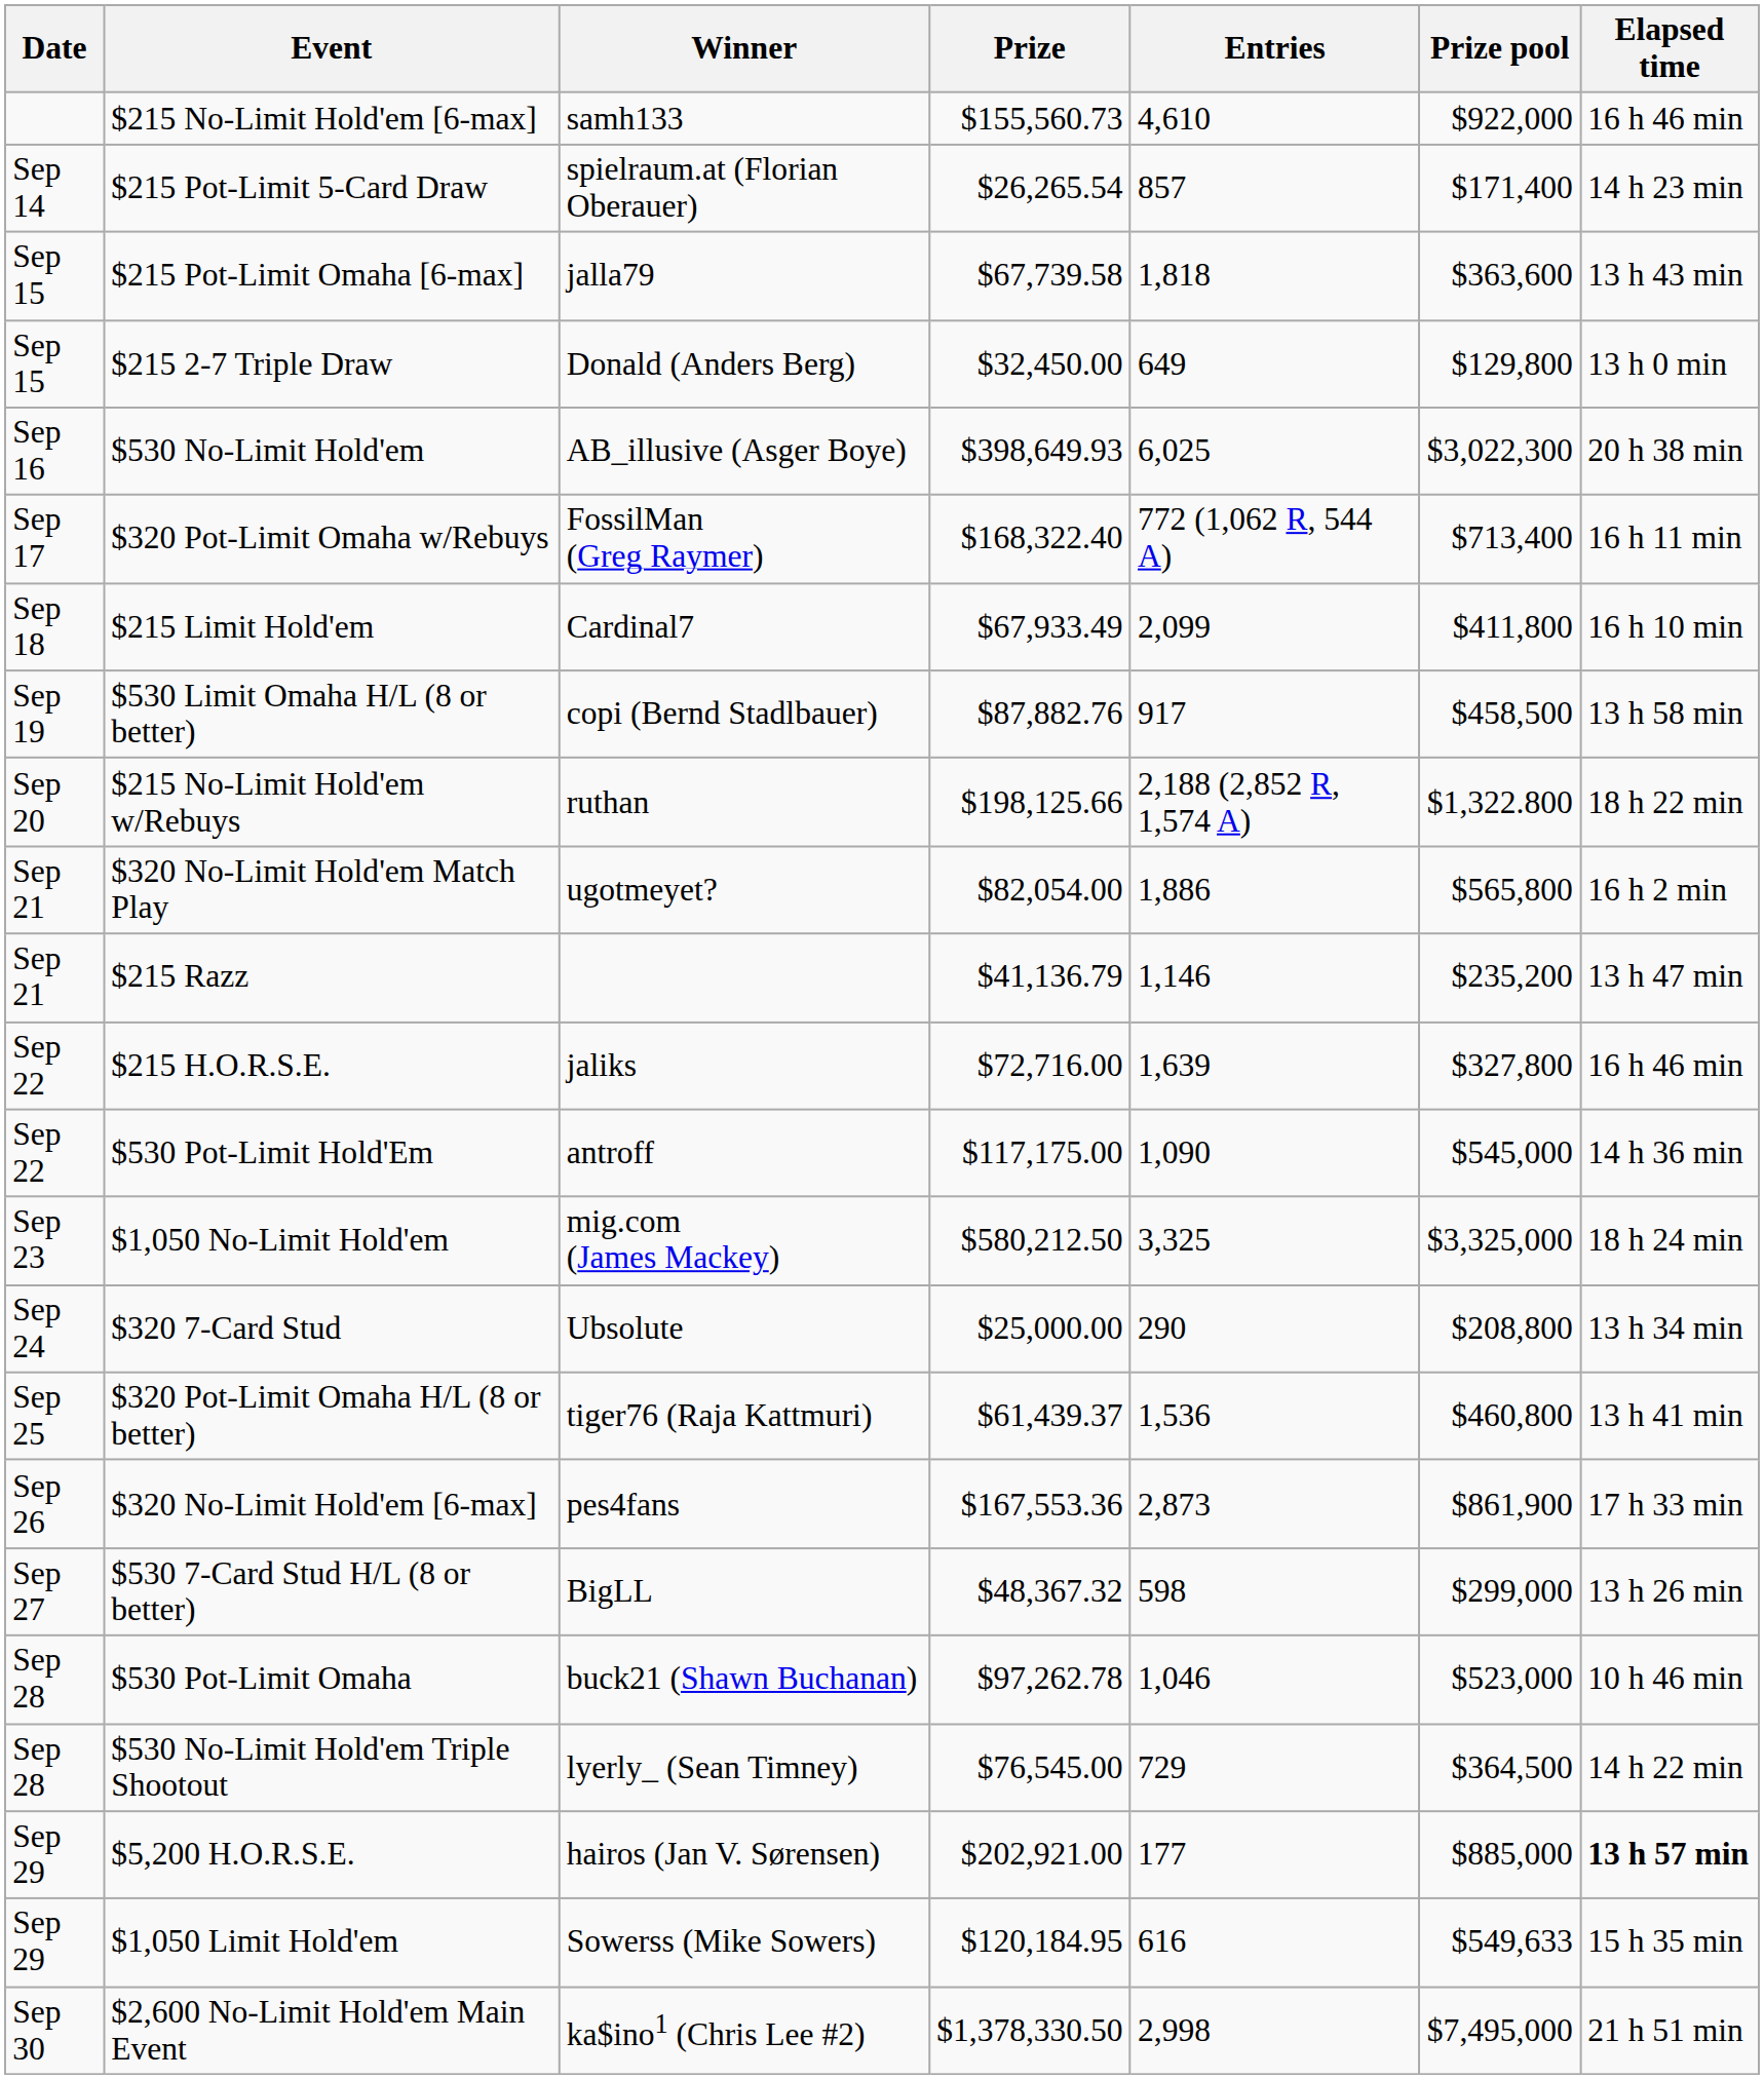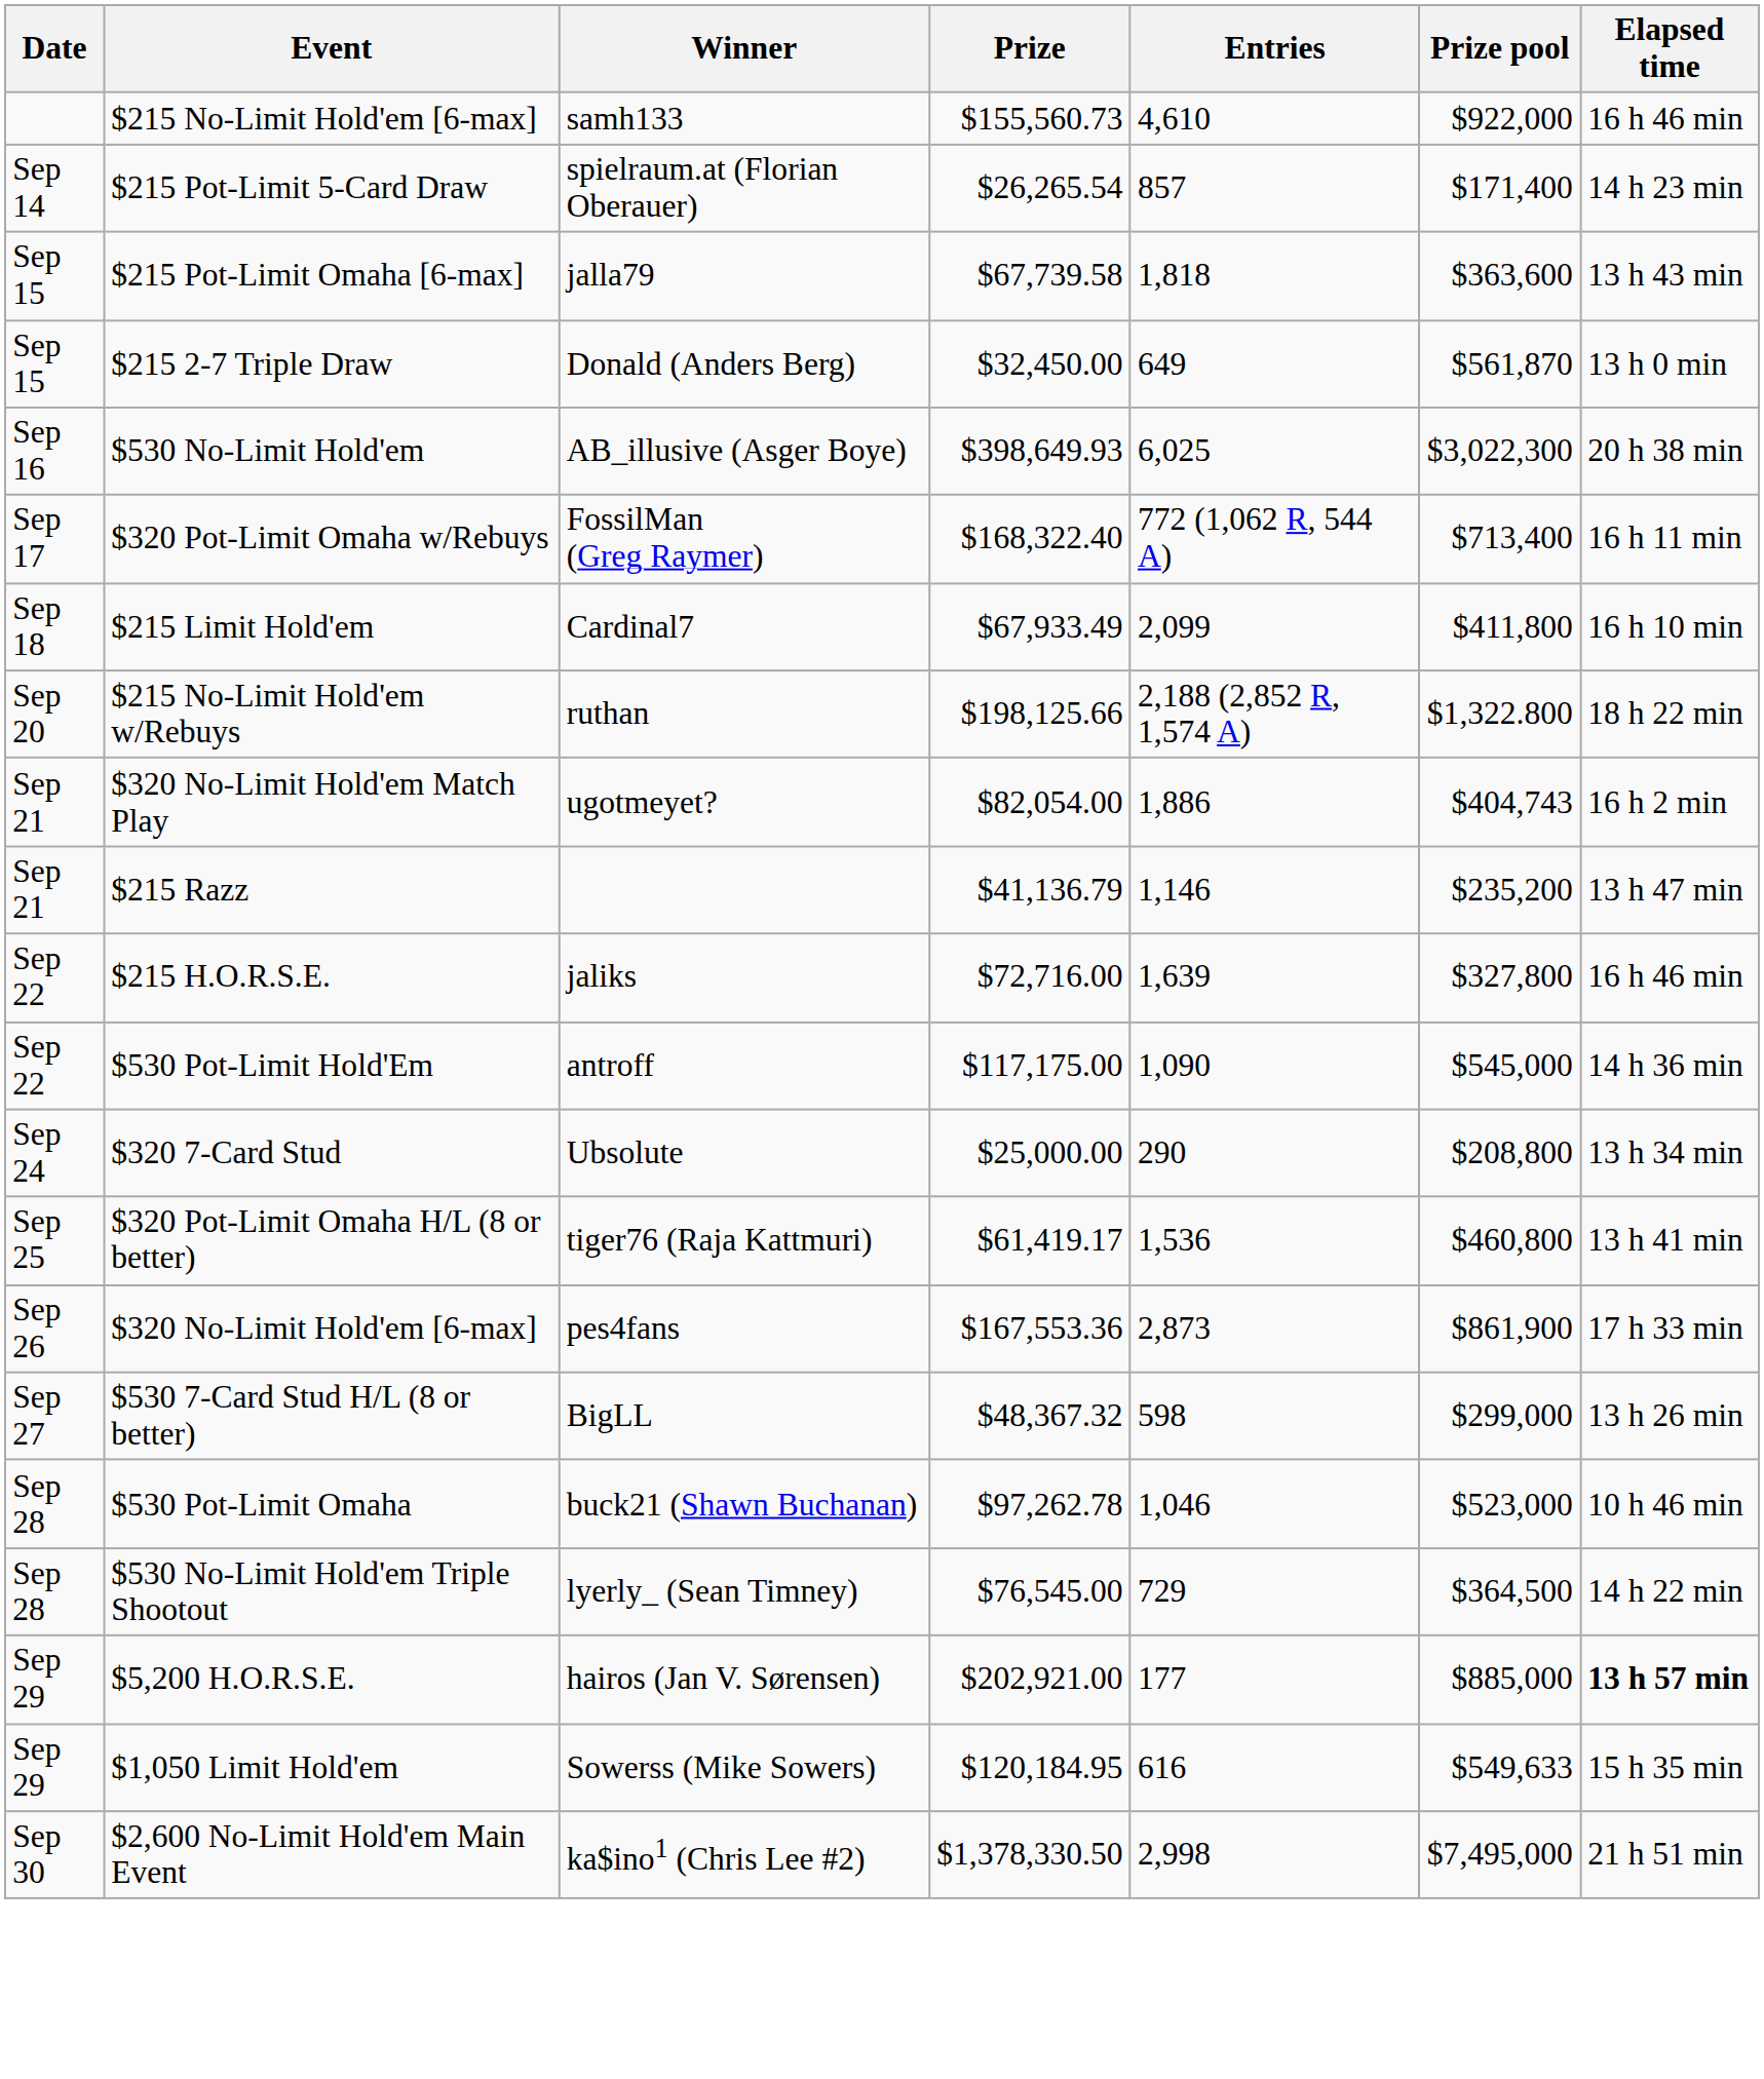$215 2-7 Triple Draw | Prize pool: $129,800 -> $561,870
- row: Sep 19 | $530 Limit Omaha H/L (8 or better) | copi (Bernd Stadlbauer) | $87,882.76 | 917 | $458,500 | 13 h 58 min
$320 No-Limit Hold'em Match Play | Prize pool: $565,800 -> $404,743
- row: Sep 23 | $1,050 No-Limit Hold'em | mig.com (James Mackey) | $580,212.50 | 3,325 | $3,325,000 | 18 h 24 min
$320 Pot-Limit Omaha H/L (8 or better) | Prize: $61,439.37 -> $61,419.17
